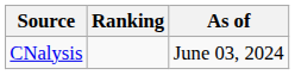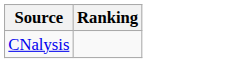- column: As of | June 03, 2024
